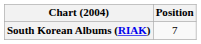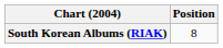South Korean Albums (RIAK) | Position: 7 -> 8
